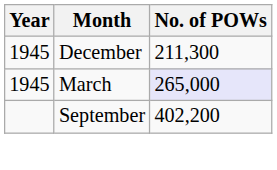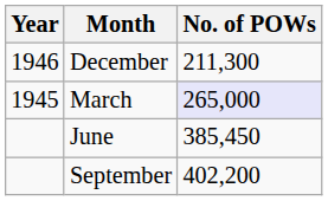December | Year: 1945 -> 1946
+ row: June | 385,450
